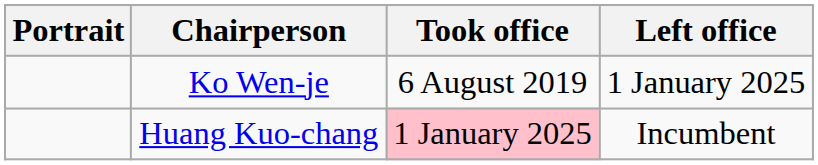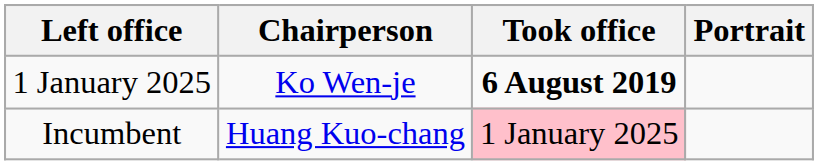columns swapped: Portrait <-> Left office
Ko Wen-je | Took office: normal -> bold
